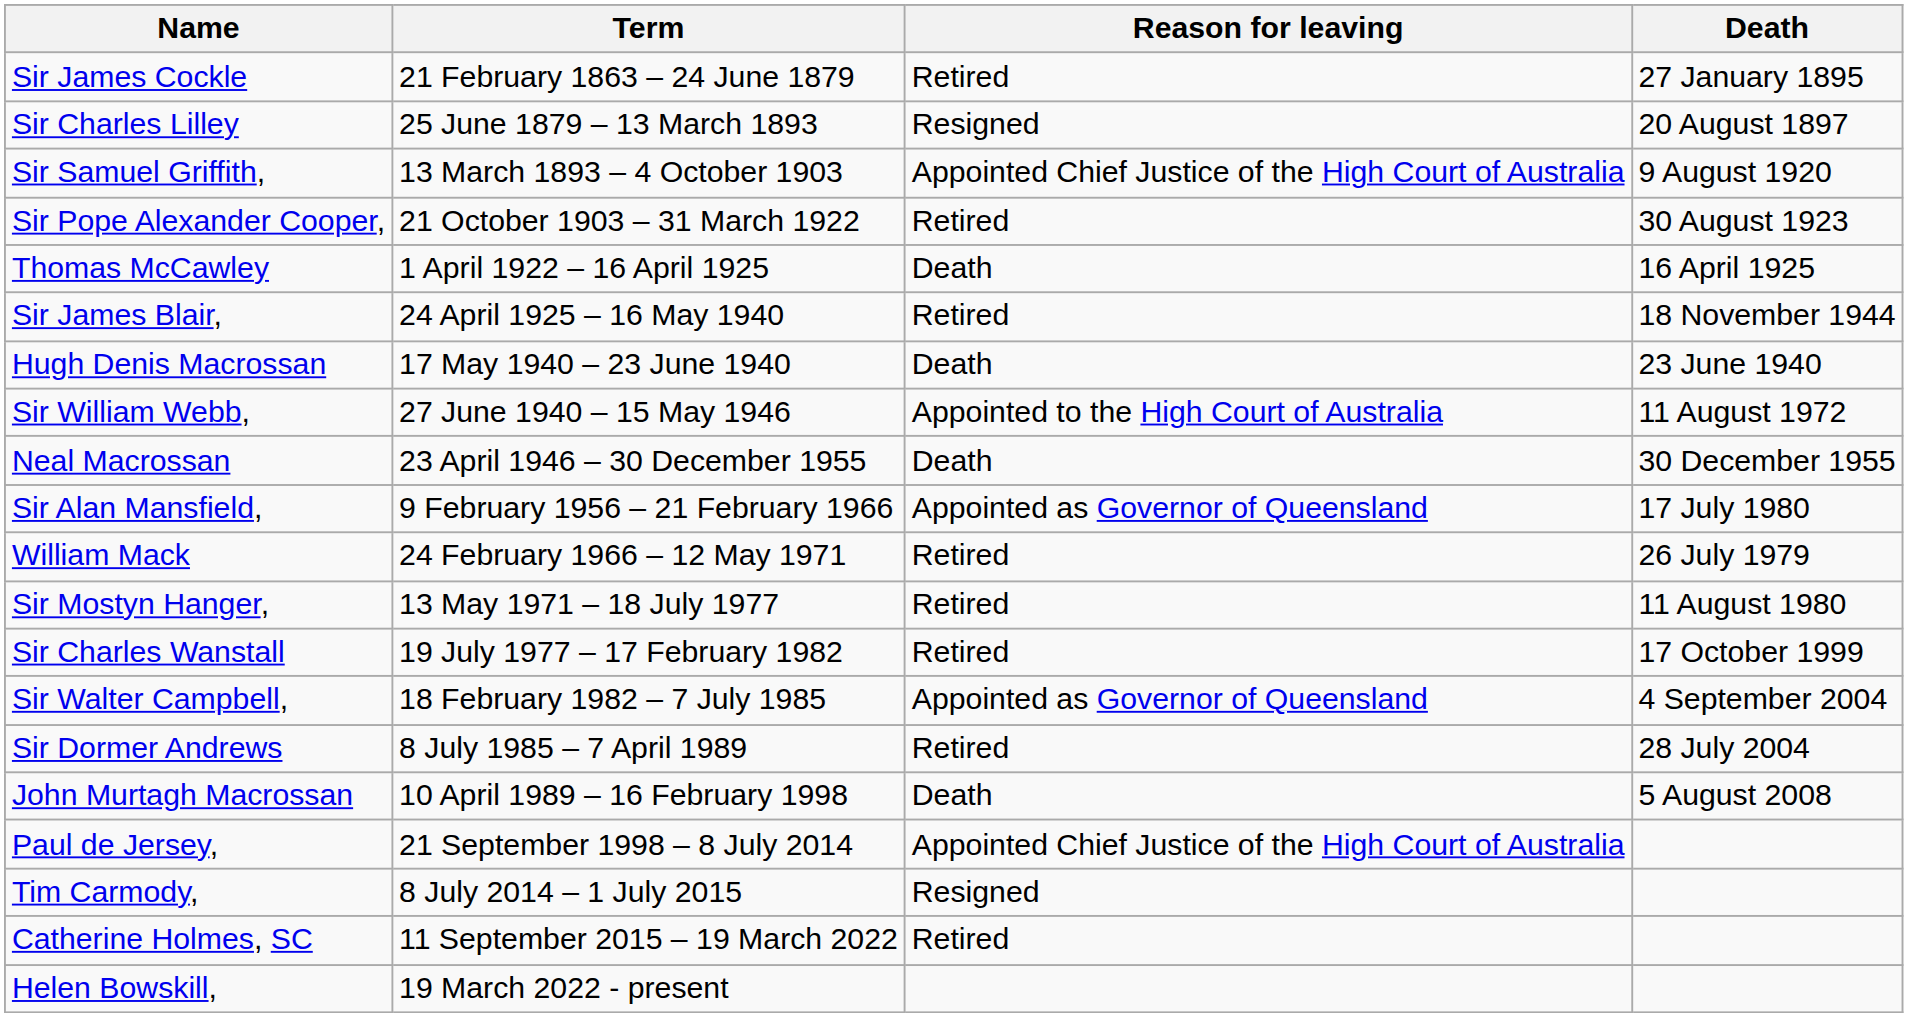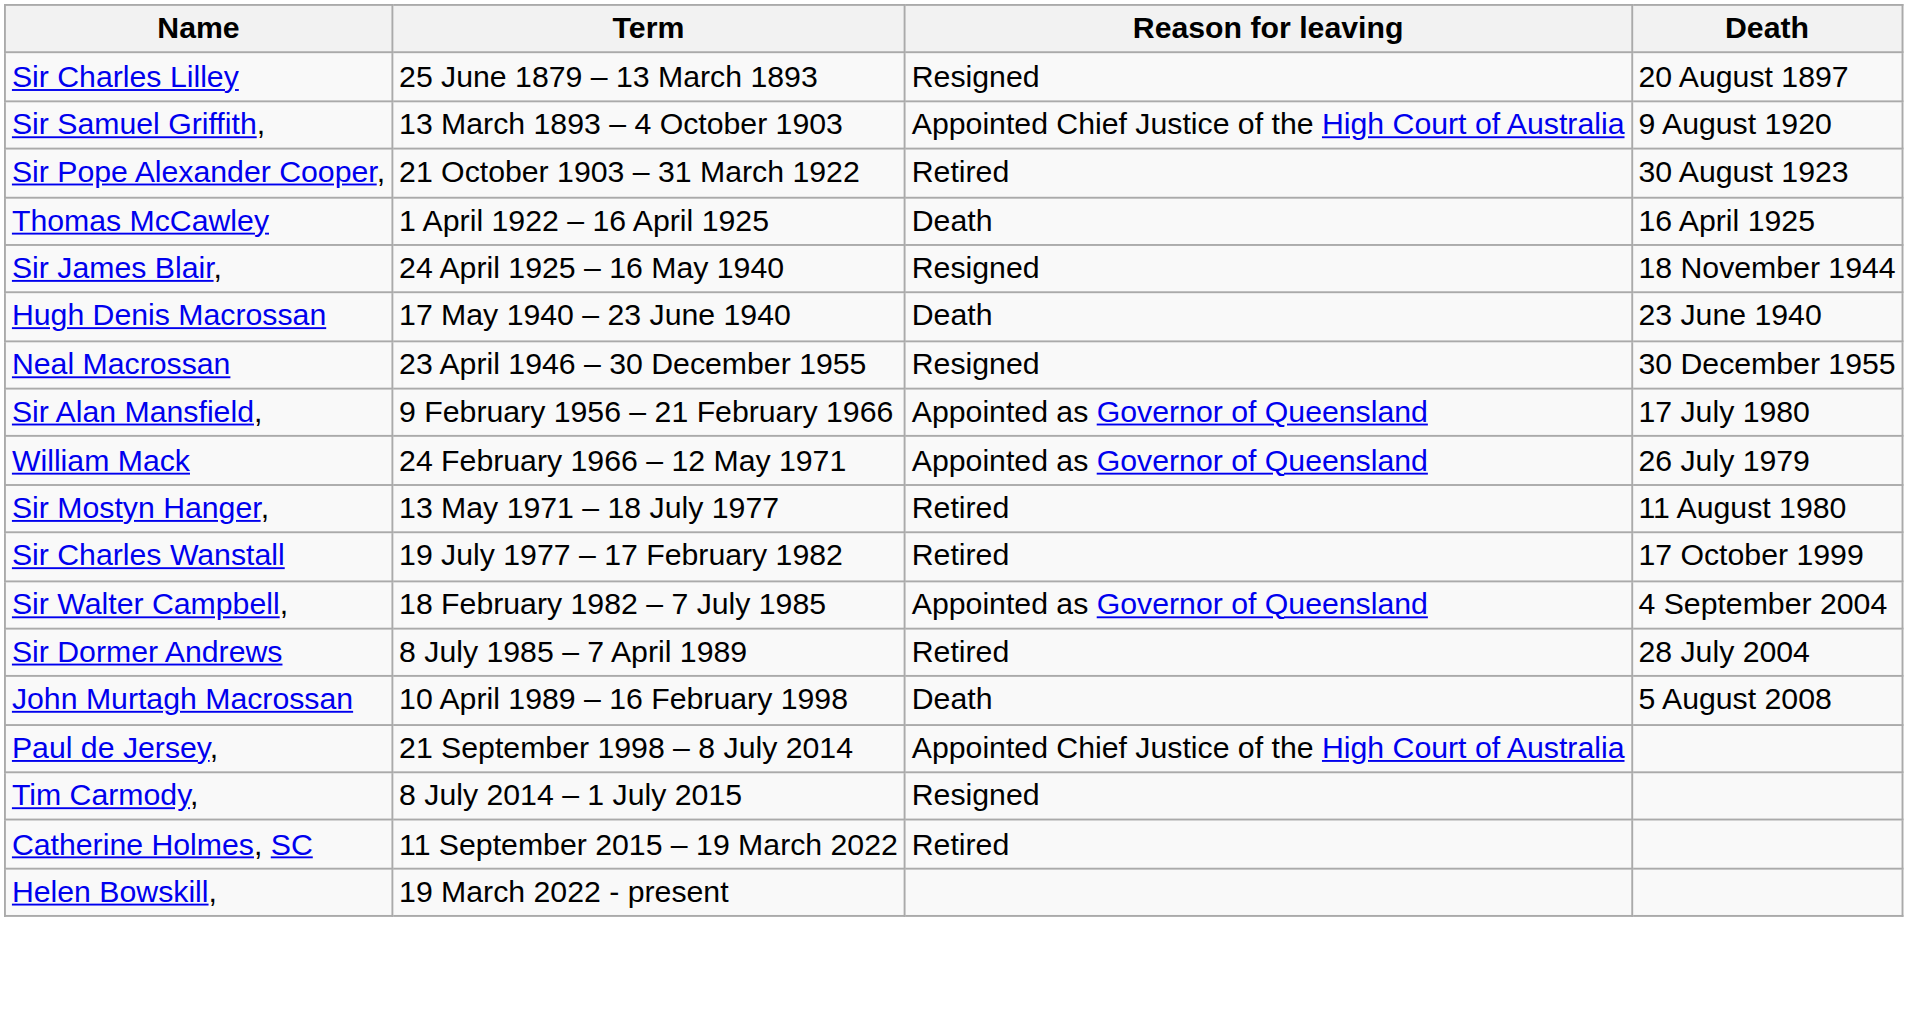- row: Sir James Cockle | 21 February 1863 – 24 June 1879 | Retired | 27 January 1895
Sir James Blair, | Reason for leaving: Retired -> Resigned
- row: Sir William Webb, | 27 June 1940 – 15 May 1946 | Appointed to the High Court of Australia | 11 August 1972
Neal Macrossan | Reason for leaving: Death -> Resigned
William Mack | Reason for leaving: Retired -> Appointed as Governor of Queensland
